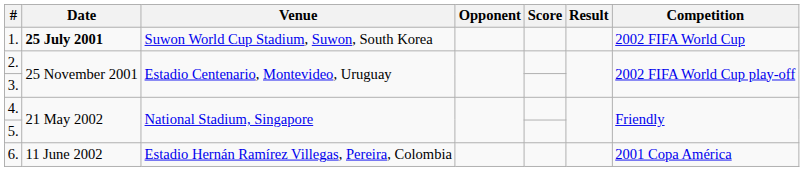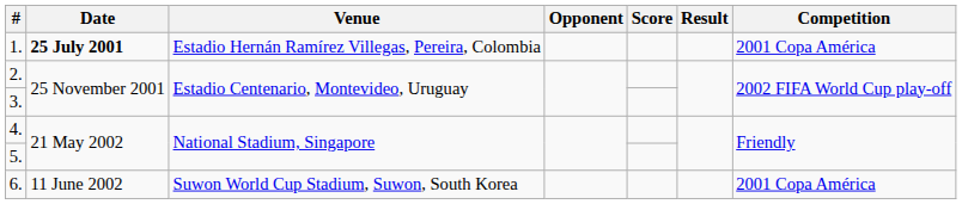1. | Venue: Suwon World Cup Stadium, Suwon, South Korea -> Estadio Hernán Ramírez Villegas, Pereira, Colombia
1. | Competition: 2002 FIFA World Cup -> 2001 Copa América
6. | Venue: Estadio Hernán Ramírez Villegas, Pereira, Colombia -> Suwon World Cup Stadium, Suwon, South Korea
